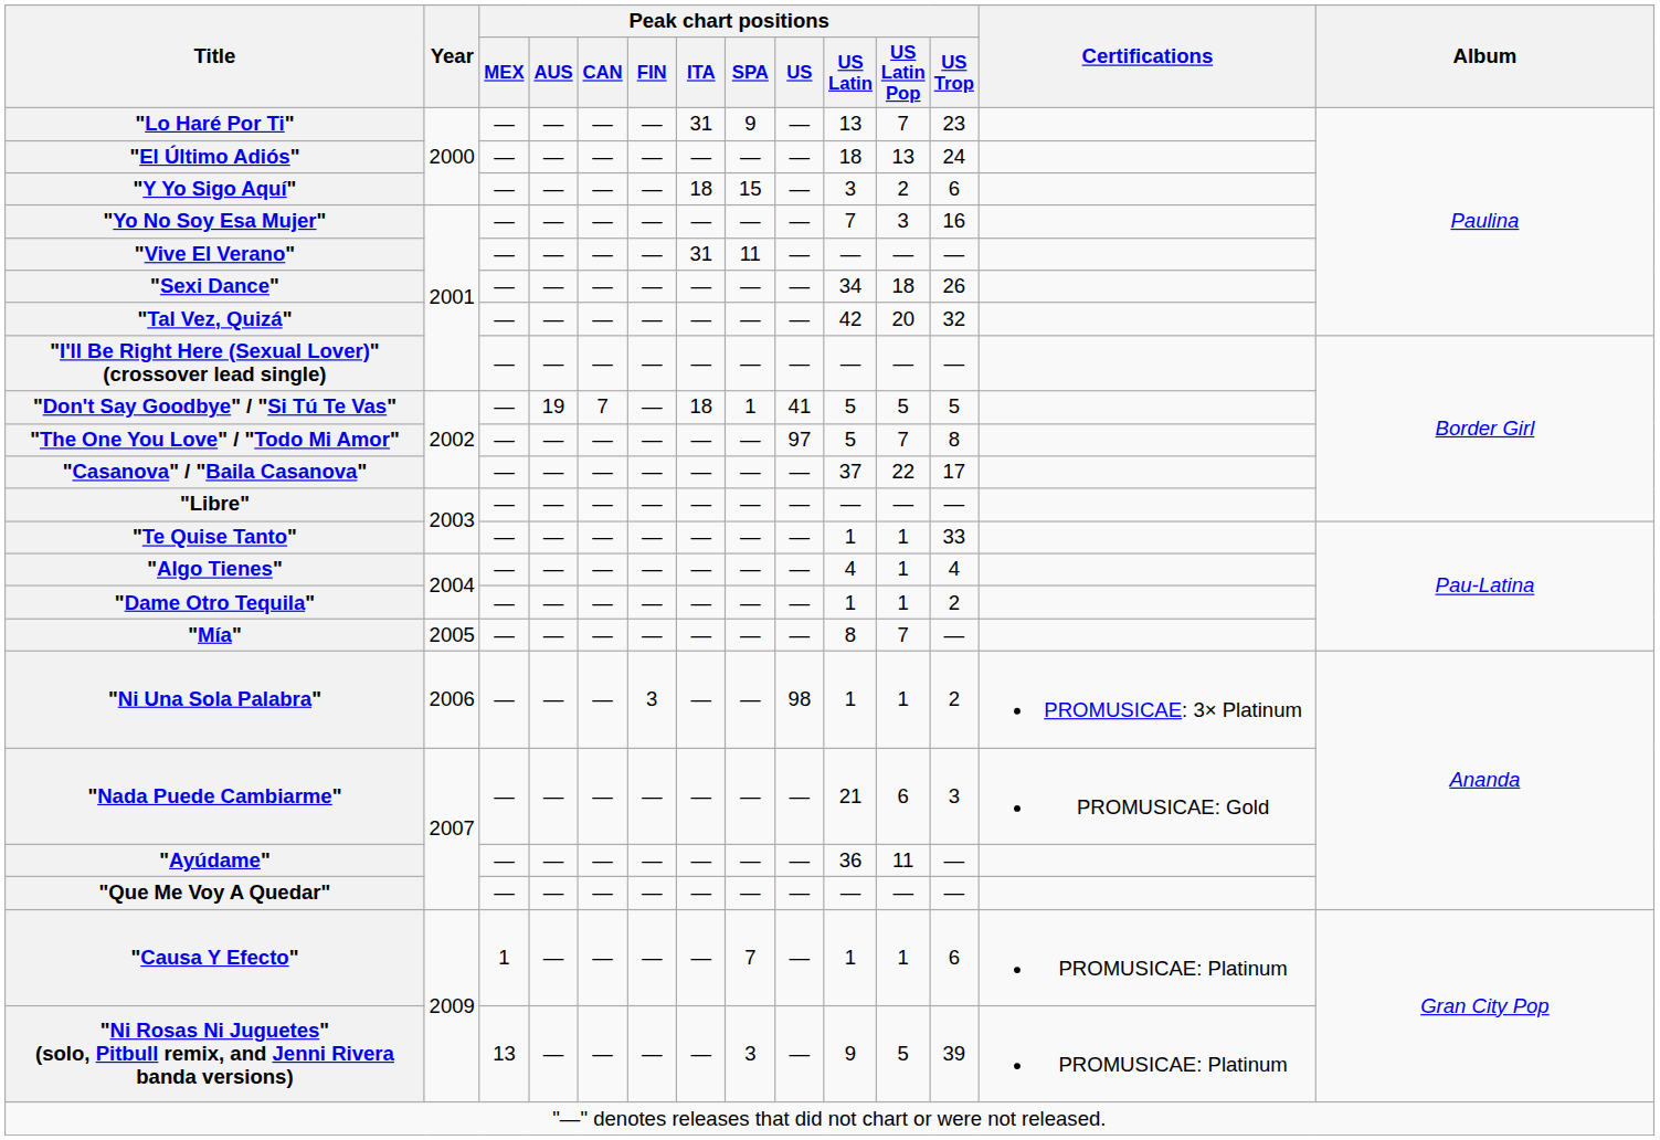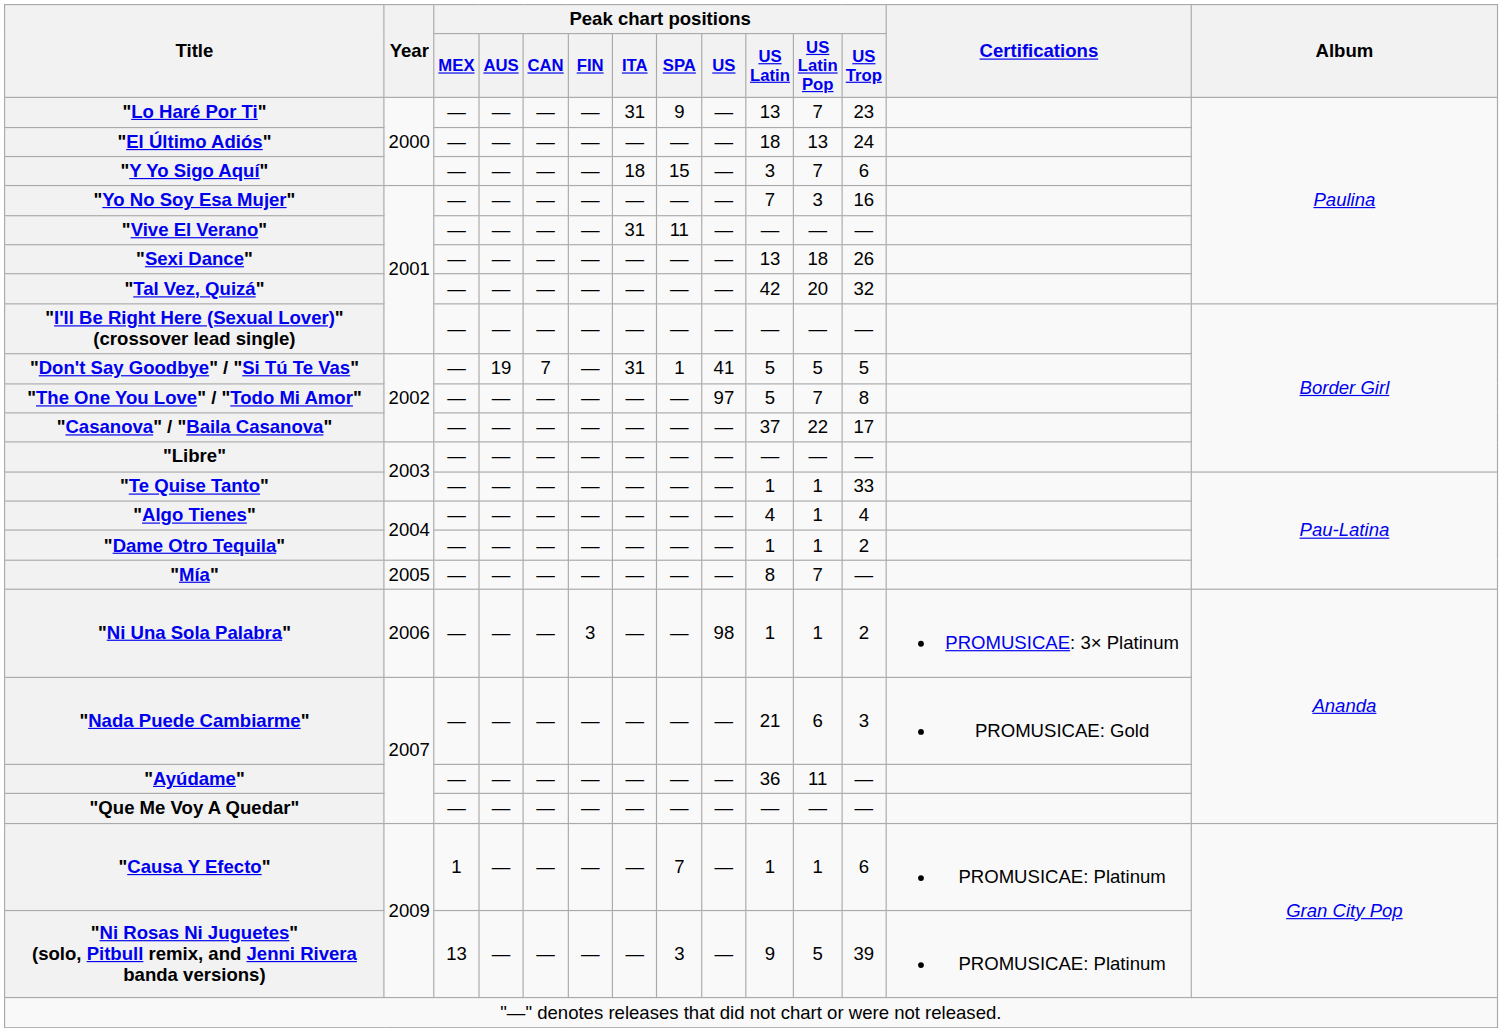"Y Yo Sigo Aquí" | Peak chart positions / US Latin Pop: 2 -> 7
"Sexi Dance" | Peak chart positions / US Latin: 34 -> 13
"Don't Say Goodbye" / "Si Tú Te Vas" | Peak chart positions / ITA: 18 -> 31
